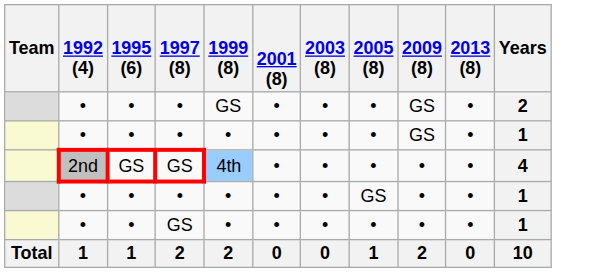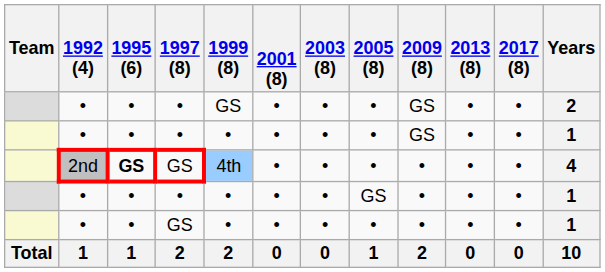+ column: 2017 (8) | • | • | • | • | • | 0
2nd | 1995 (6): normal -> bold
